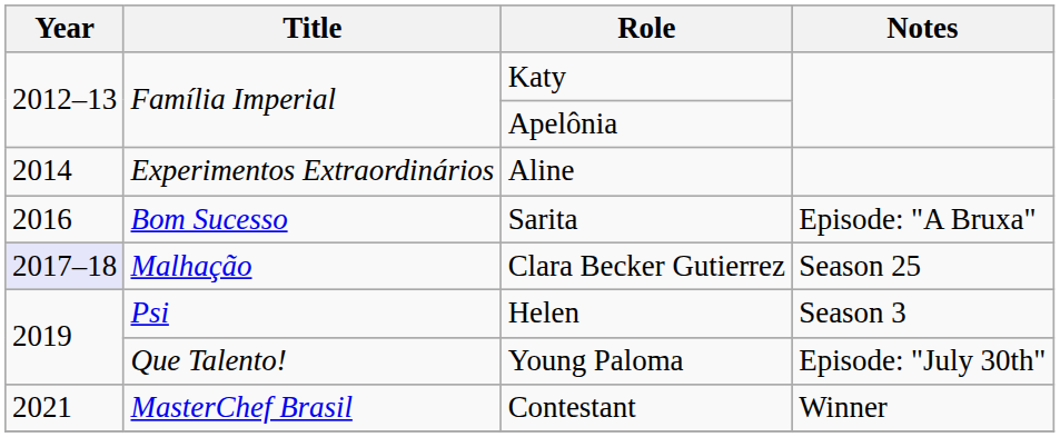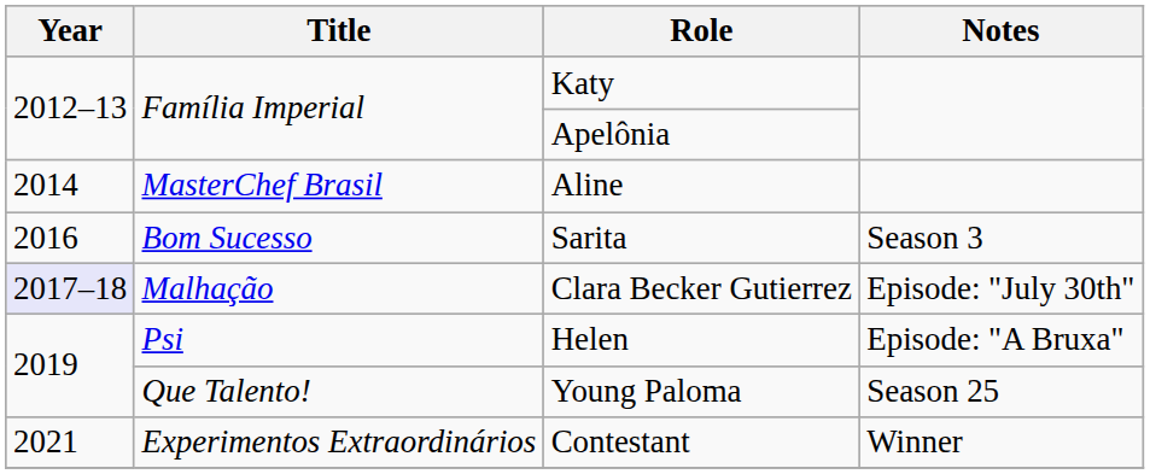Aline | Title: Experimentos Extraordinários -> MasterChef Brasil
Sarita | Notes: Episode: "A Bruxa" -> Season 3
Clara Becker Gutierrez | Notes: Season 25 -> Episode: "July 30th"
Helen | Notes: Season 3 -> Episode: "A Bruxa"
Young Paloma | Notes: Episode: "July 30th" -> Season 25
Contestant | Title: MasterChef Brasil -> Experimentos Extraordinários
